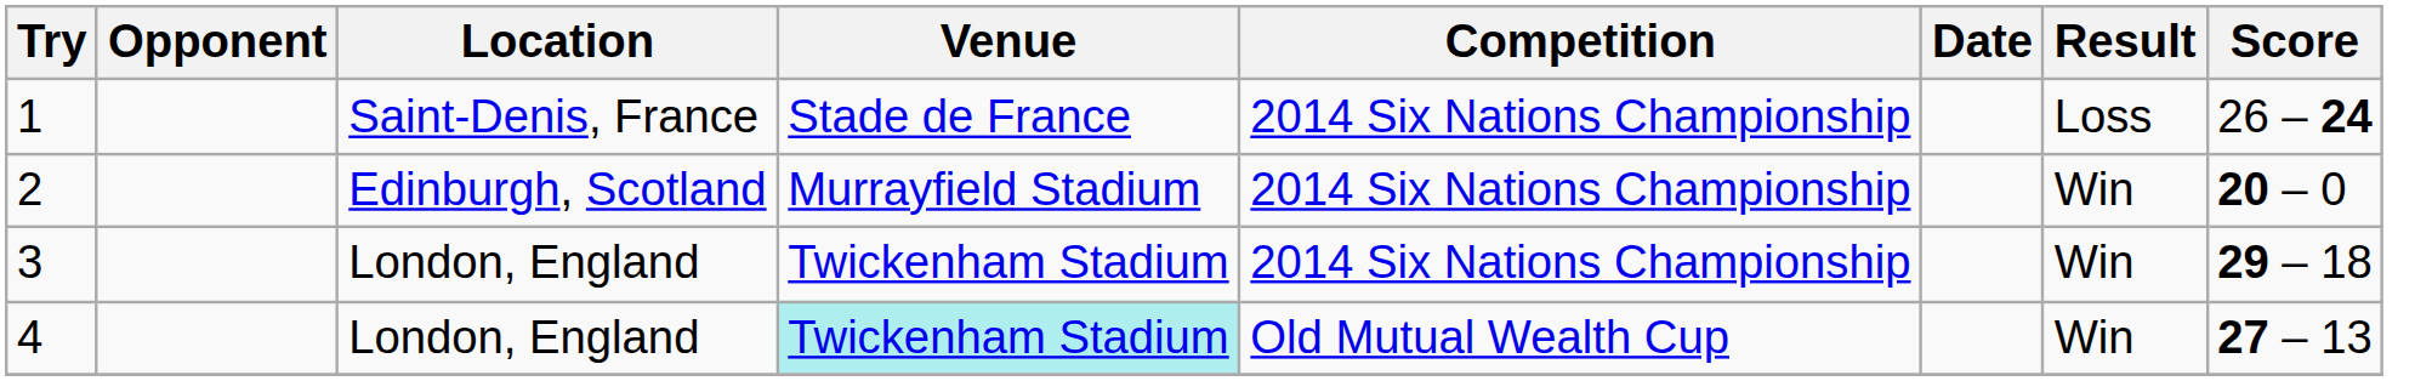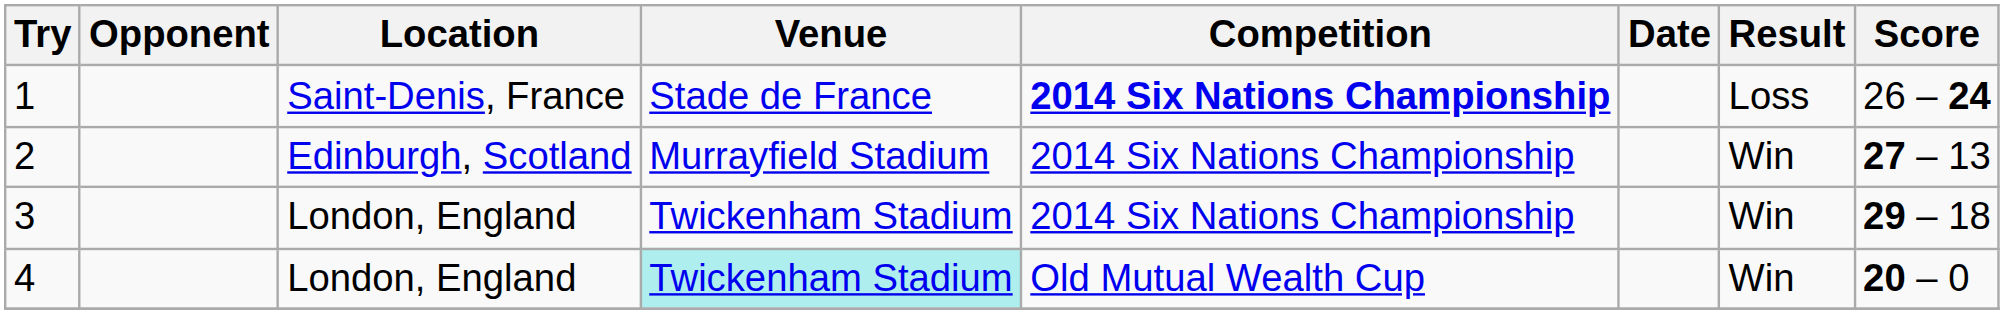1 | Competition: normal -> bold
2 | Score: 20 – 0 -> 27 – 13
4 | Score: 27 – 13 -> 20 – 0
